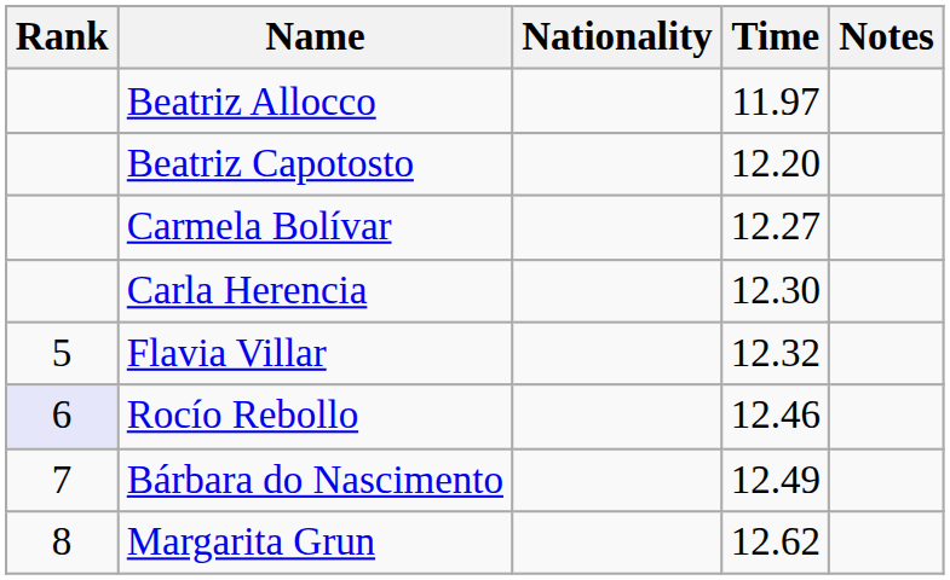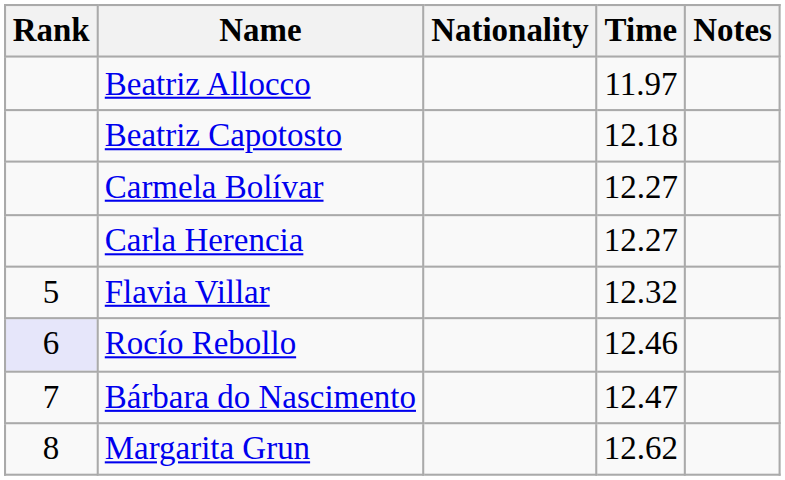Beatriz Capotosto | Time: 12.20 -> 12.18
Carla Herencia | Time: 12.30 -> 12.27
Bárbara do Nascimento | Time: 12.49 -> 12.47
